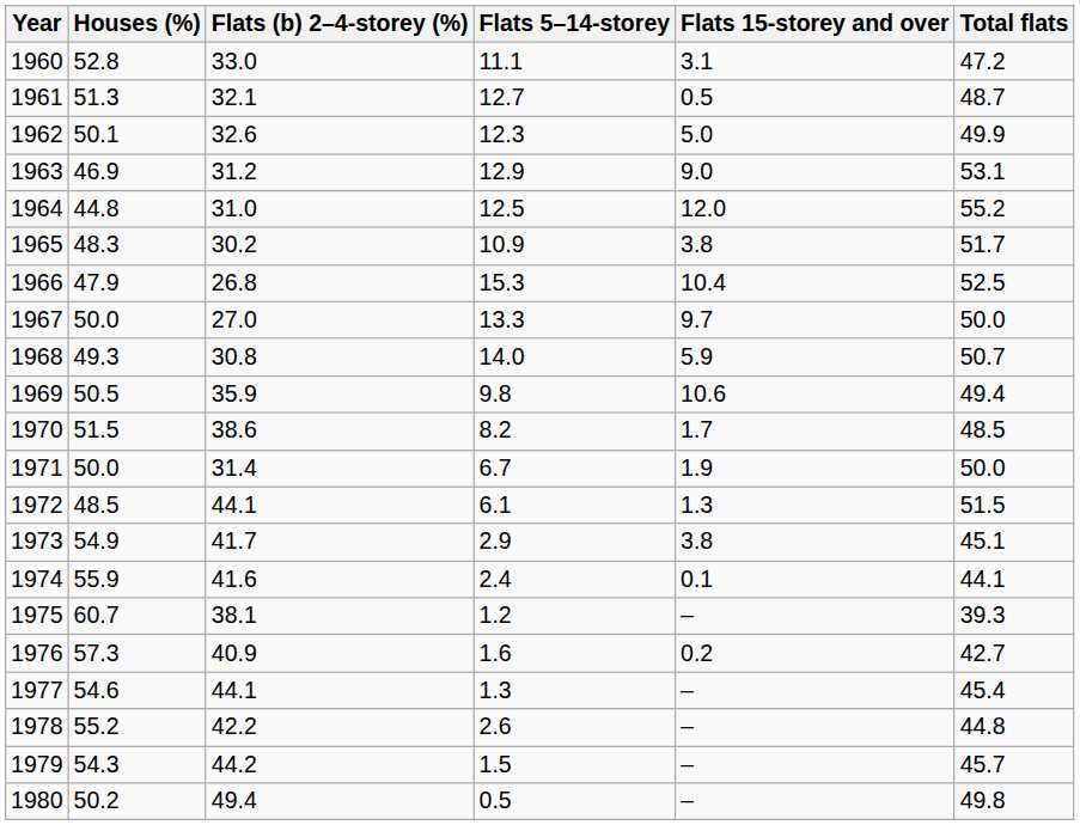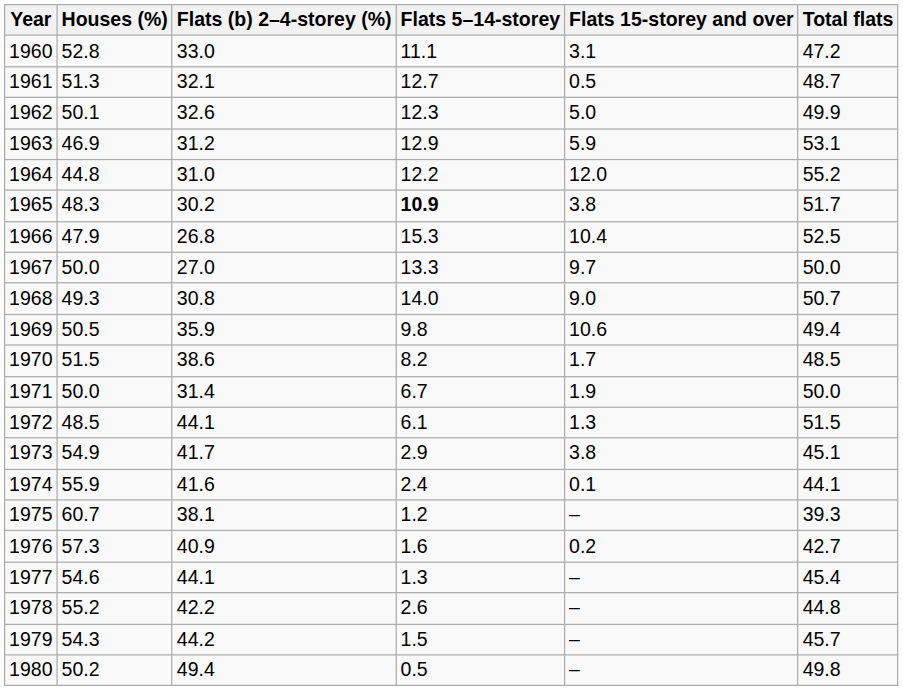1963 | Flats 15-storey and over: 9.0 -> 5.9
1964 | Flats 5–14-storey: 12.5 -> 12.2
1965 | Flats 5–14-storey: normal -> bold
1968 | Flats 15-storey and over: 5.9 -> 9.0
